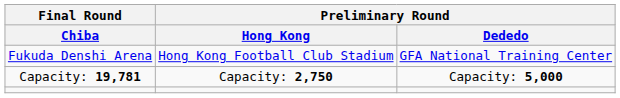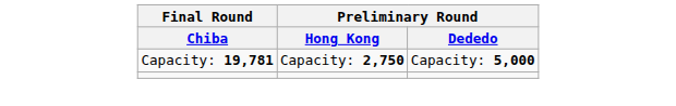- row: Fukuda Denshi Arena | Hong Kong Football Club Stadium | GFA National Training Center
